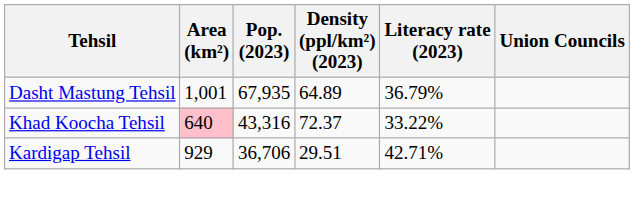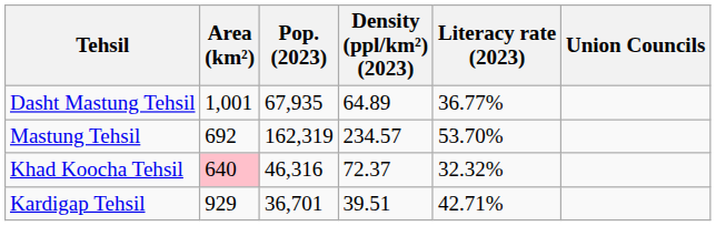Dasht Mastung Tehsil | Literacy rate (2023): 36.79% -> 36.77%
+ row: Mastung Tehsil | 692 | 162,319 | 234.57 | 53.70%
Khad Koocha Tehsil | Pop. (2023): 43,316 -> 46,316
Khad Koocha Tehsil | Literacy rate (2023): 33.22% -> 32.32%
Kardigap Tehsil | Pop. (2023): 36,706 -> 36,701
Kardigap Tehsil | Density (ppl/km²) (2023): 29.51 -> 39.51
